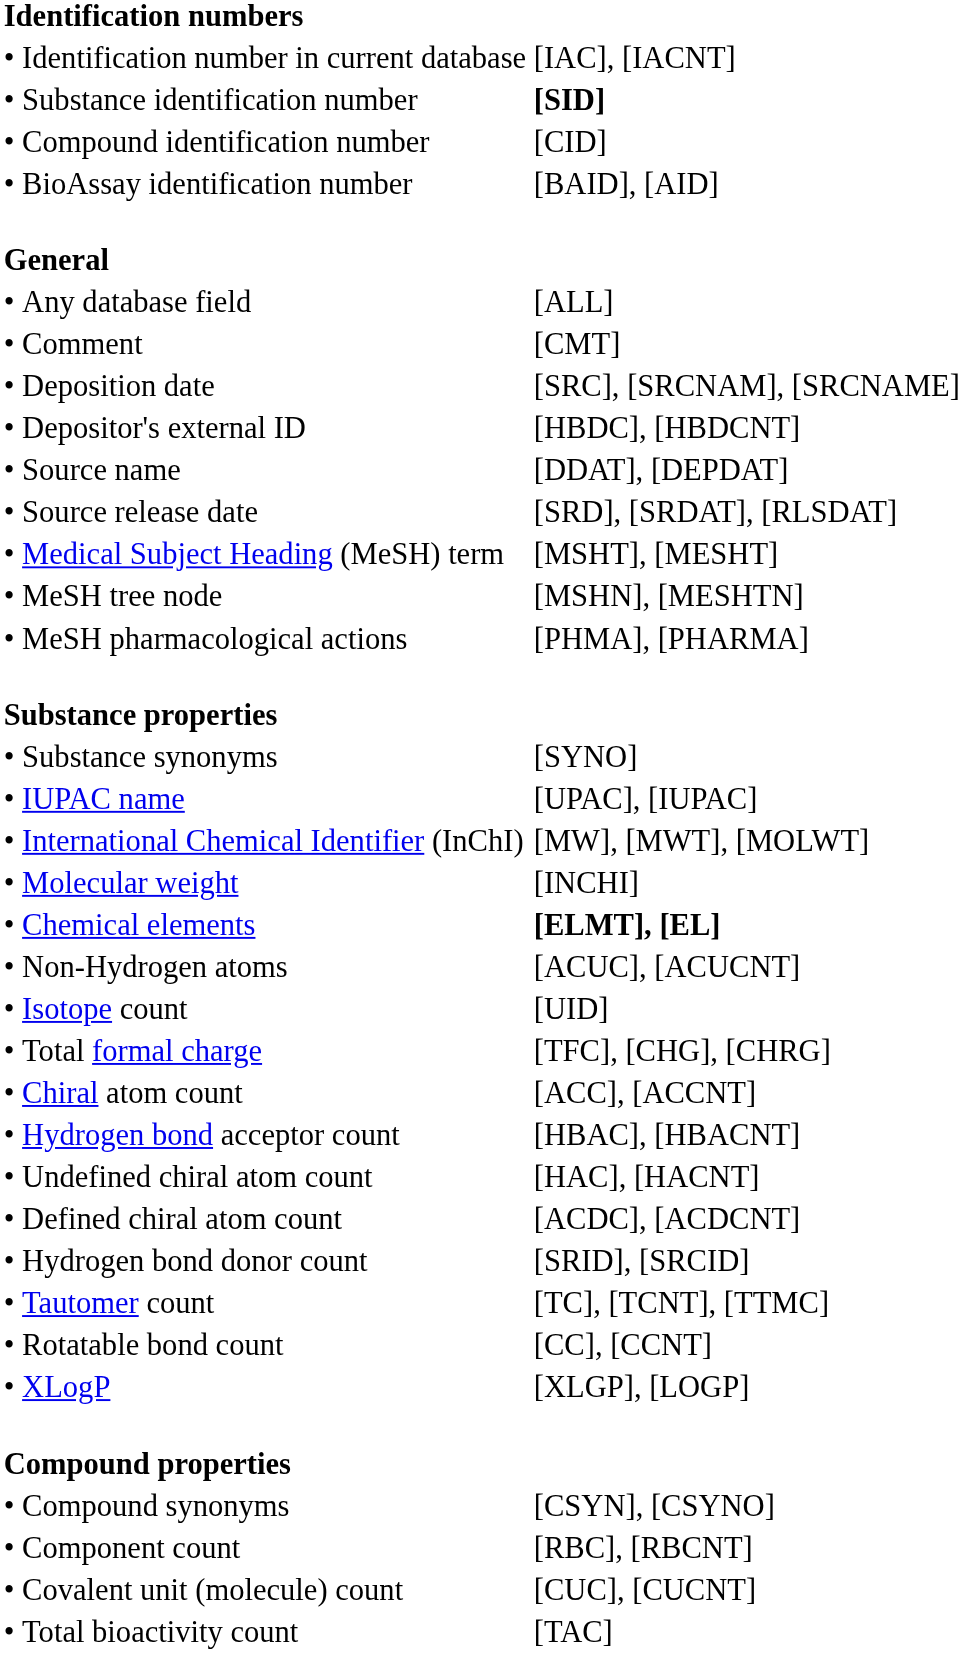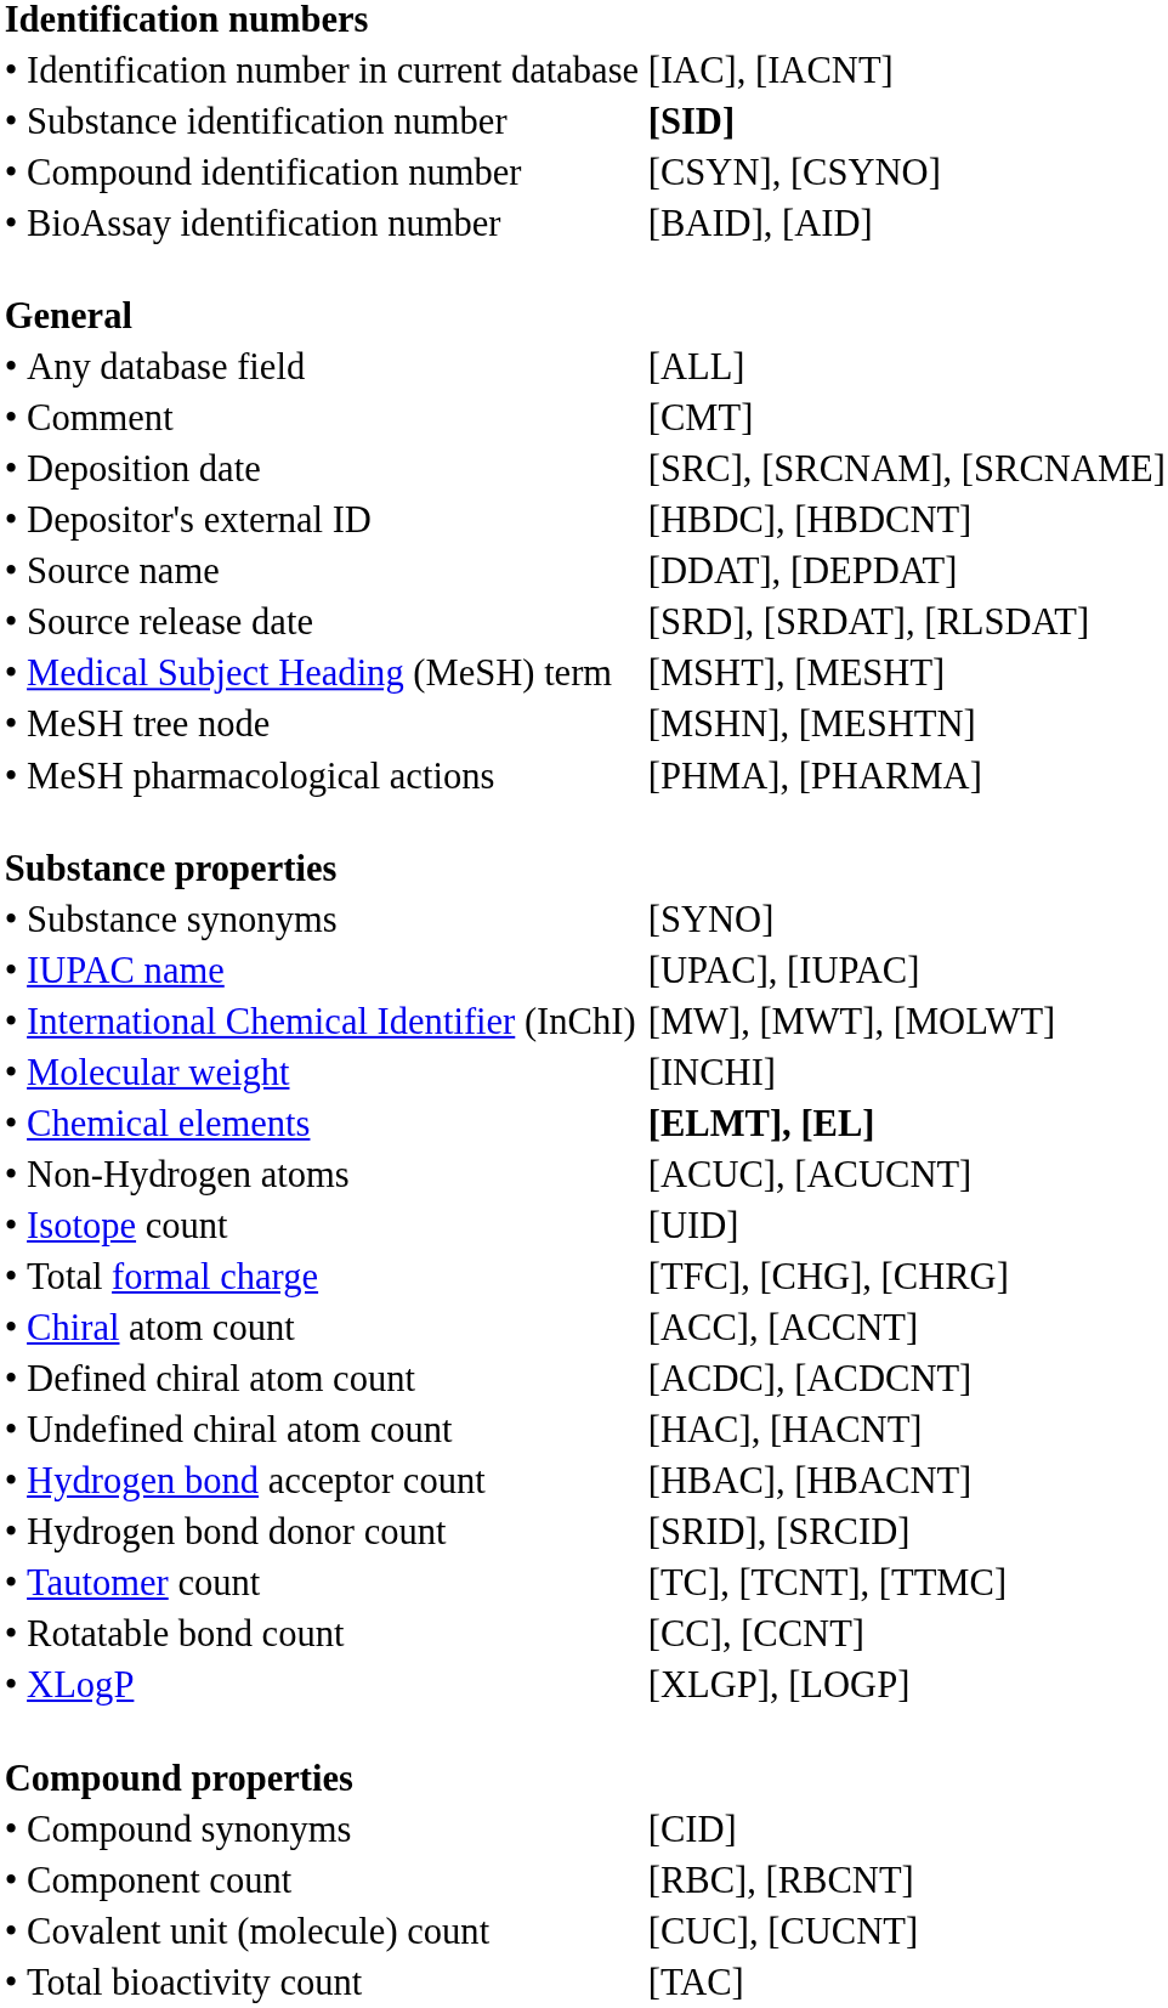Compound identification number | column 3: [CID] -> [CSYN], [CSYNO]
rows swapped: Defined chiral atom count <-> Hydrogen bond acceptor count
Compound synonyms | column 3: [CSYN], [CSYNO] -> [CID]
